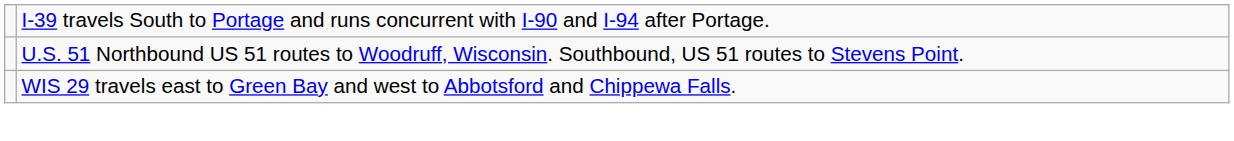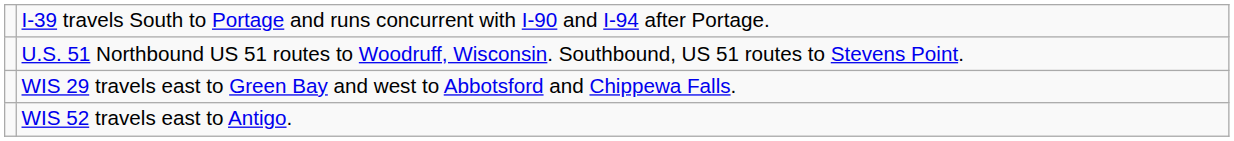+ row: WIS 52 travels east to Antigo.
